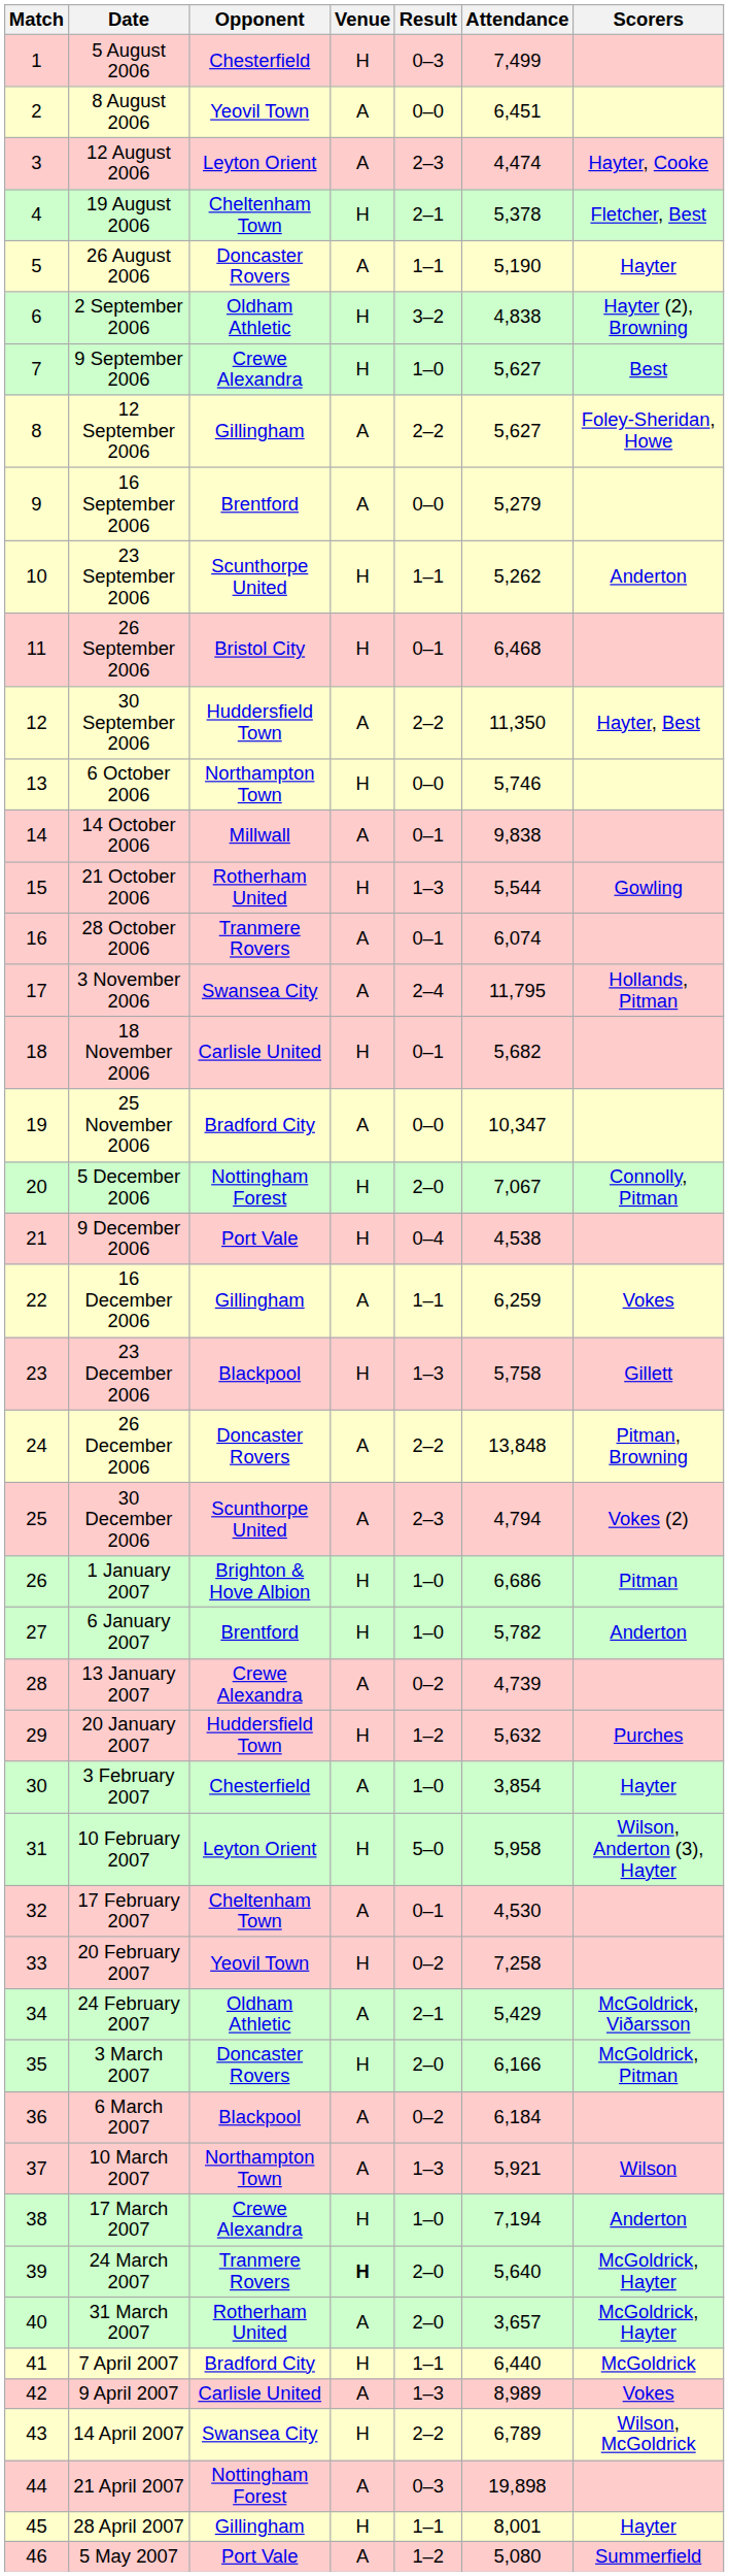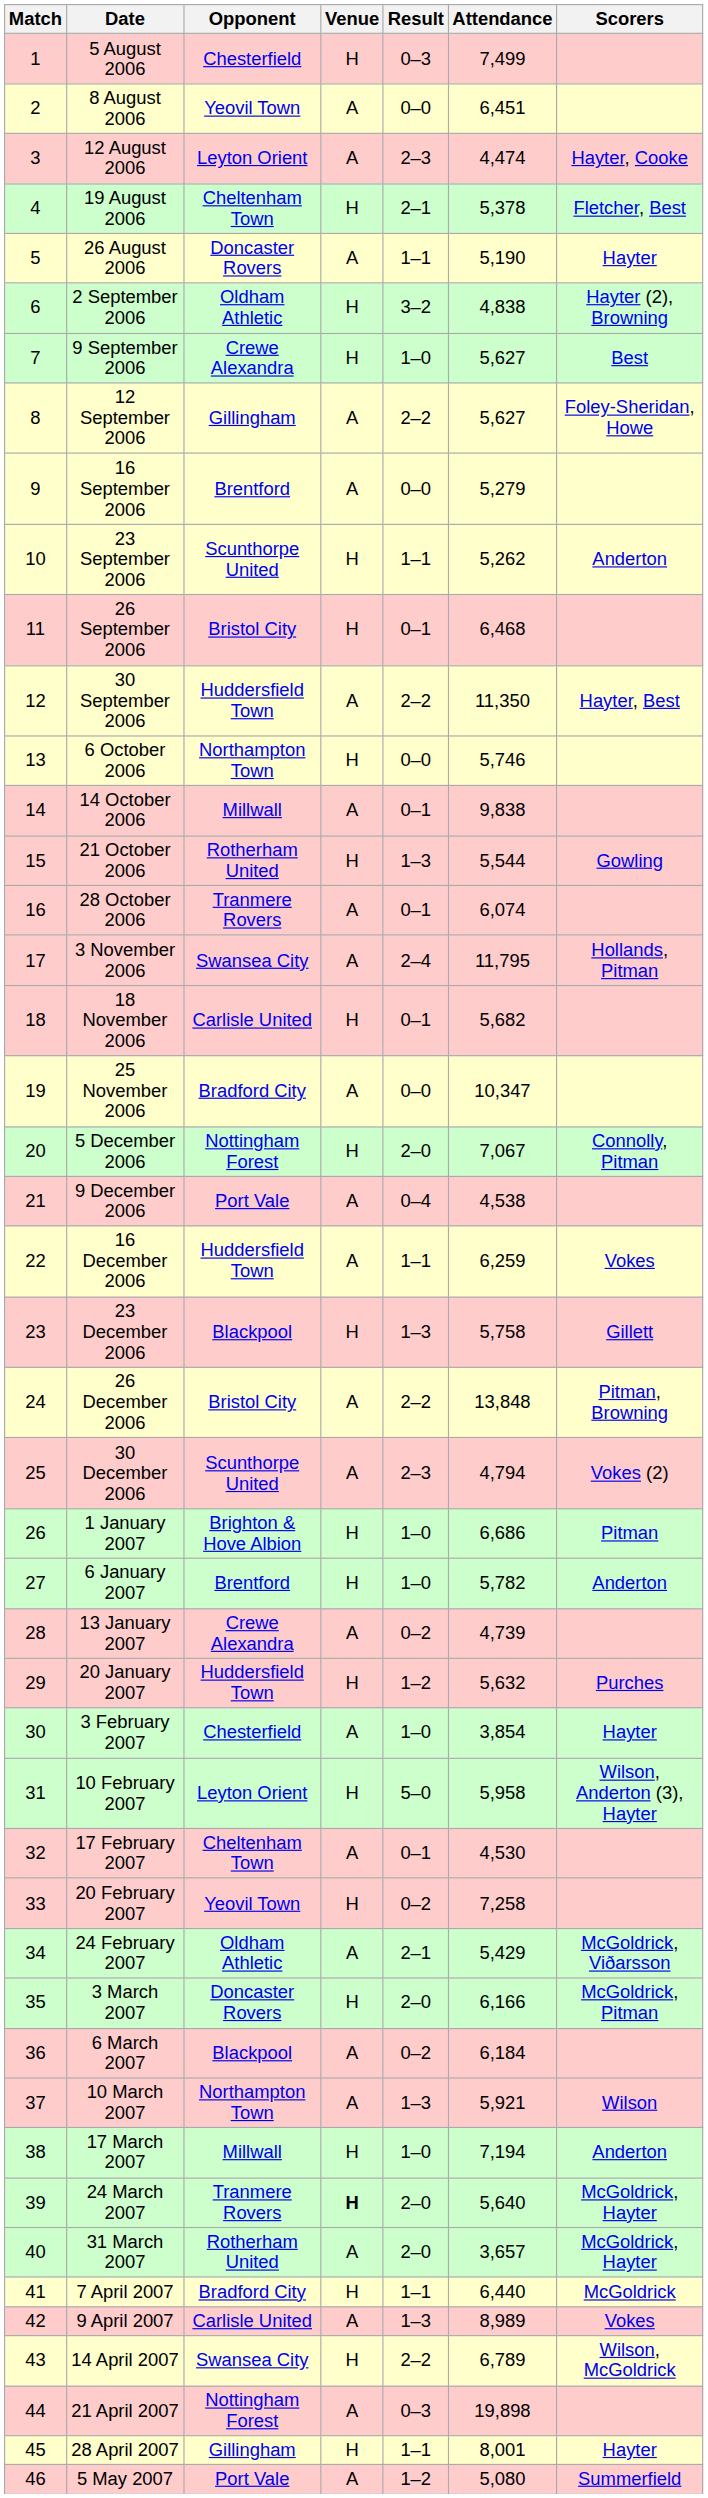9 December 2006 | Venue: H -> A
16 December 2006 | Opponent: Gillingham -> Huddersfield Town
26 December 2006 | Opponent: Doncaster Rovers -> Bristol City
17 March 2007 | Opponent: Crewe Alexandra -> Millwall
